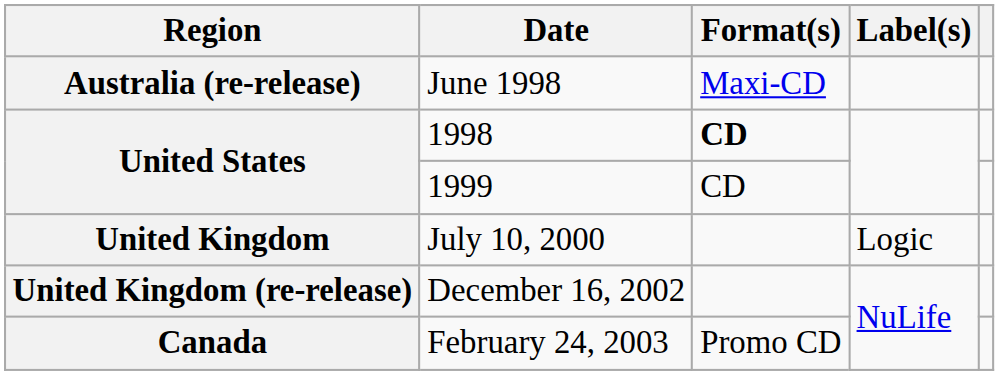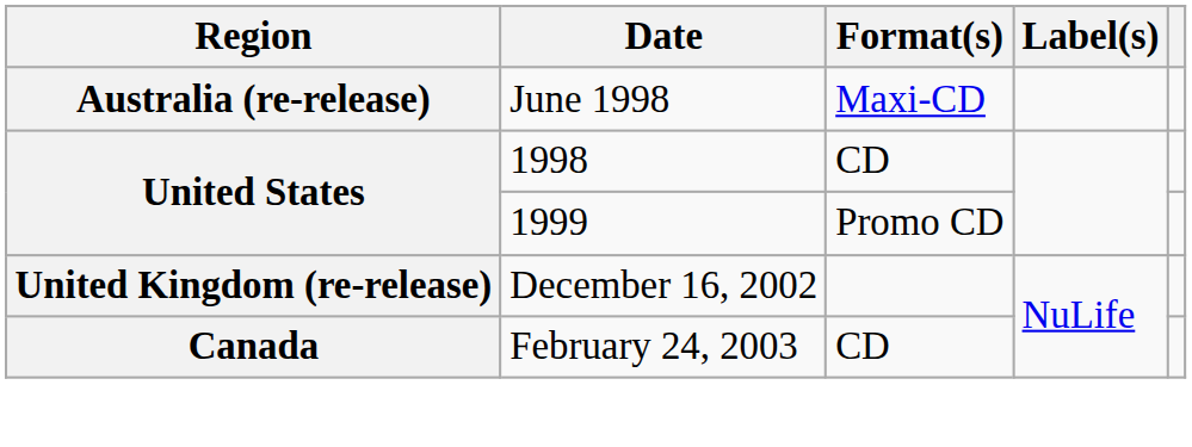1998 | Format(s): bold -> normal
1999 | Format(s): CD -> Promo CD
- row: United Kingdom | July 10, 2000 | Logic
February 24, 2003 | Format(s): Promo CD -> CD
